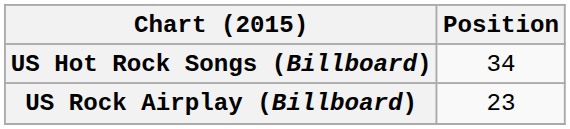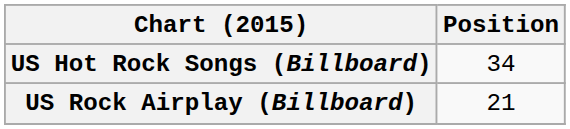US Rock Airplay (Billboard) | Position: 23 -> 21
